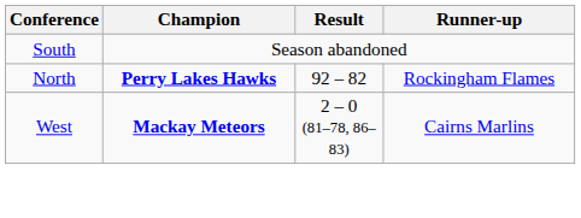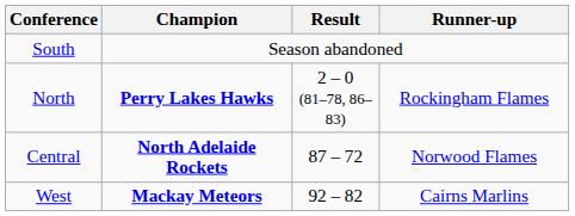North | Result: 92 – 82 -> 2 – 0 (81–78, 86–83)
+ row: Central | North Adelaide Rockets | 87 – 72 | Norwood Flames
West | Result: 2 – 0 (81–78, 86–83) -> 92 – 82
